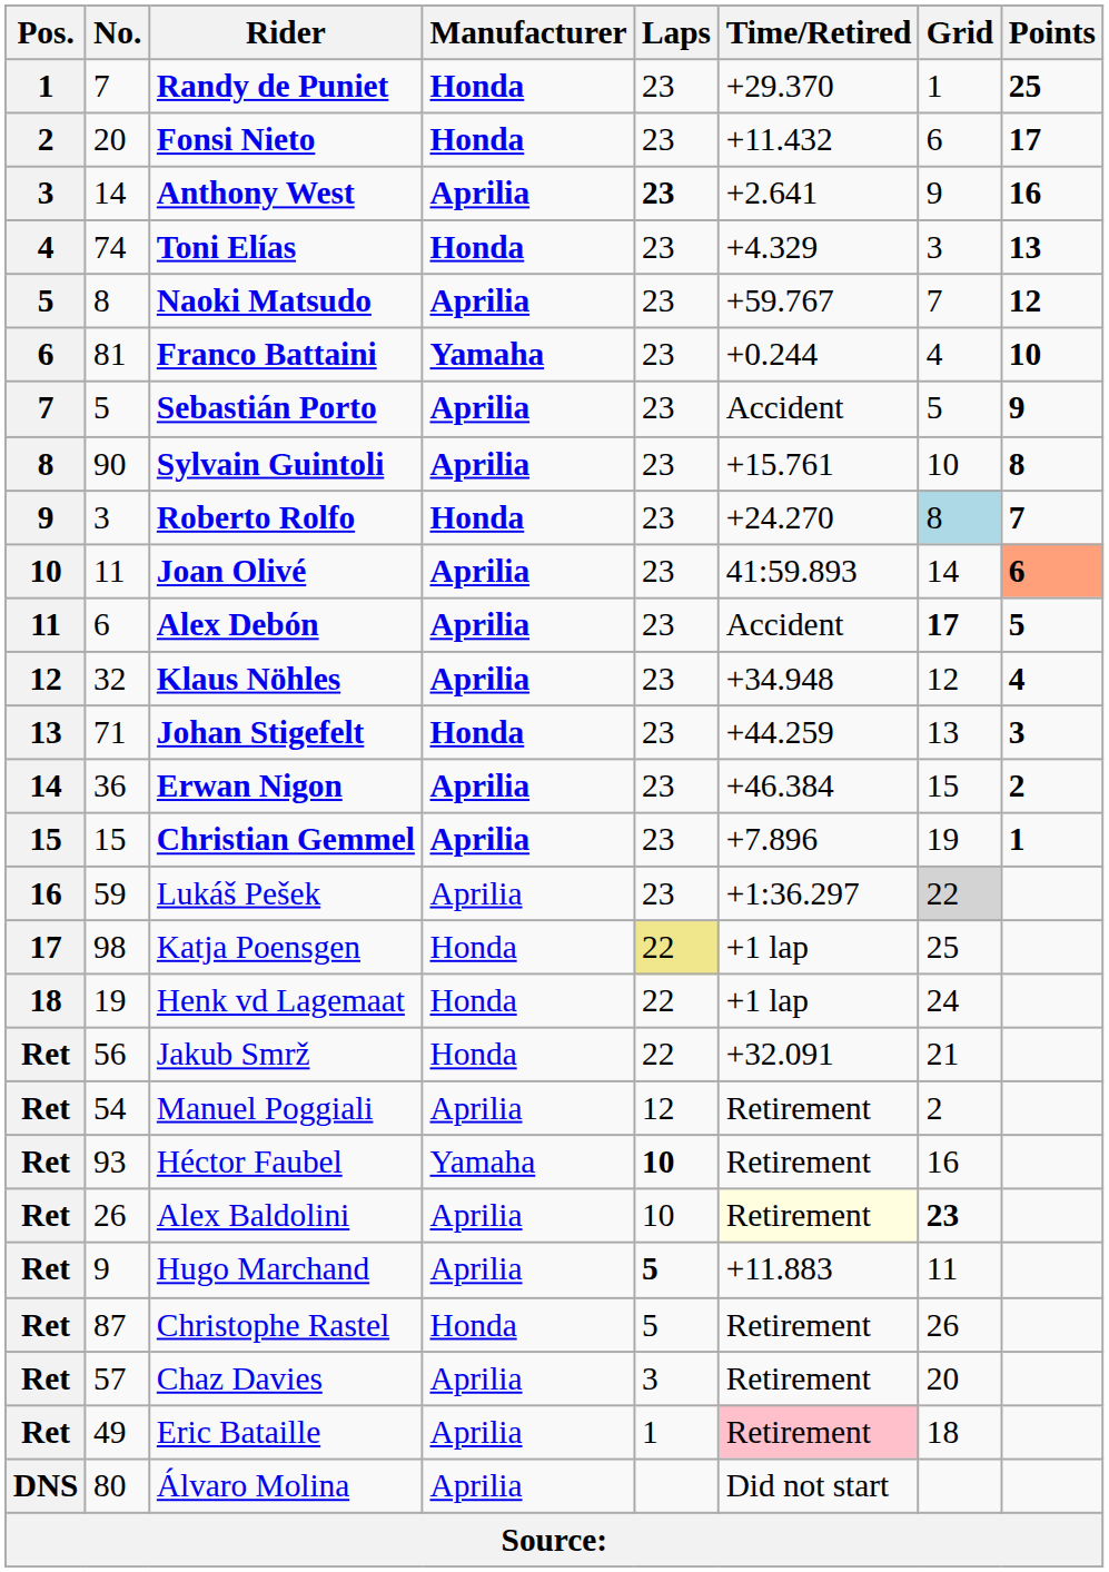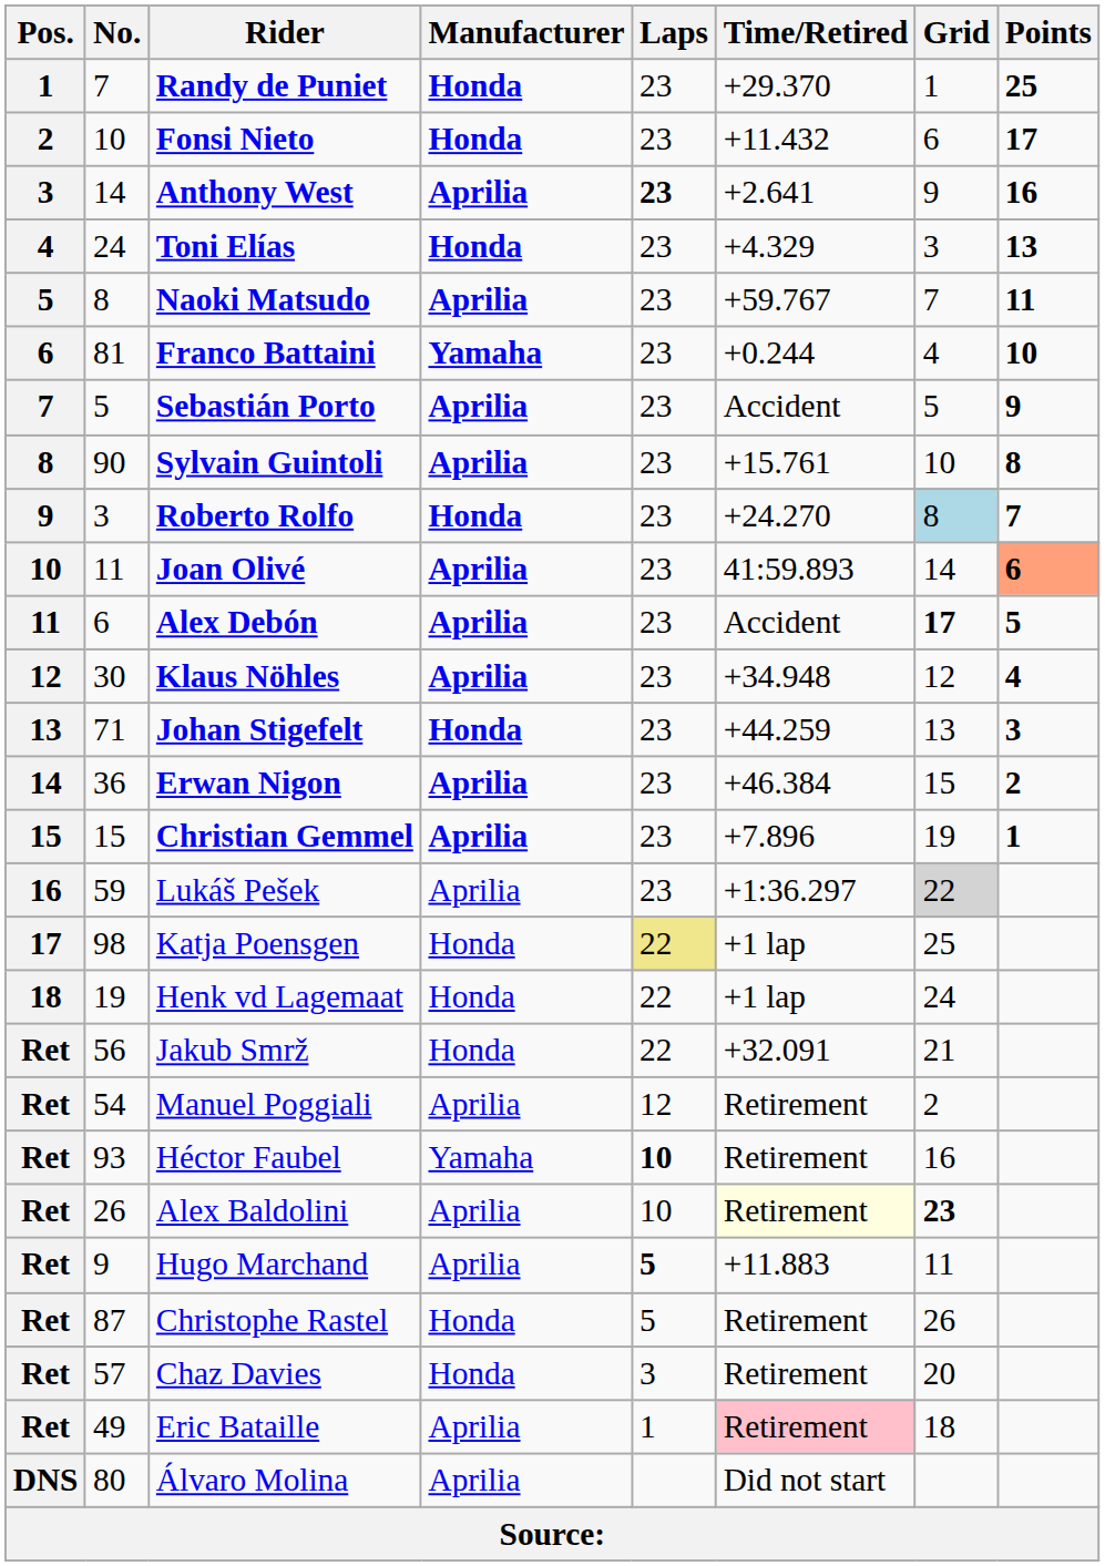Fonsi Nieto | No.: 20 -> 10
Toni Elías | No.: 74 -> 24
Naoki Matsudo | Points: 12 -> 11
Klaus Nöhles | No.: 32 -> 30
Chaz Davies | Manufacturer: Aprilia -> Honda
